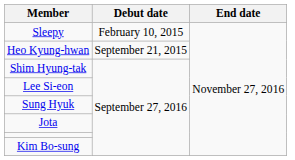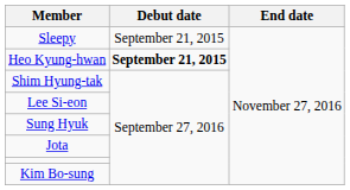Sleepy | Debut date: February 10, 2015 -> September 21, 2015
Heo Kyung-hwan | Debut date: normal -> bold
